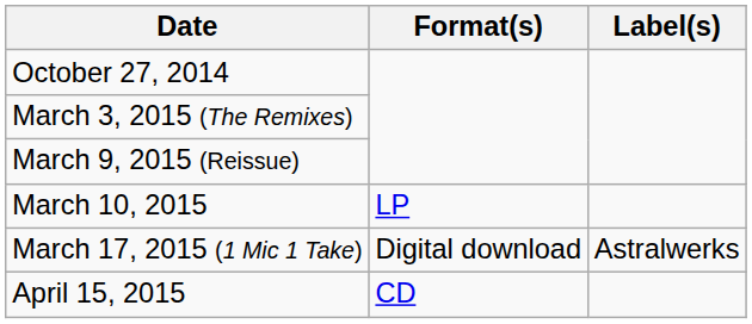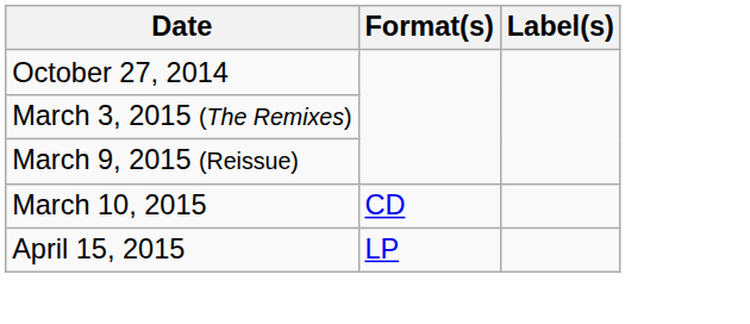March 10, 2015 | Format(s): LP -> CD
- row: March 17, 2015 (1 Mic 1 Take) | Digital download | Astralwerks
April 15, 2015 | Format(s): CD -> LP
